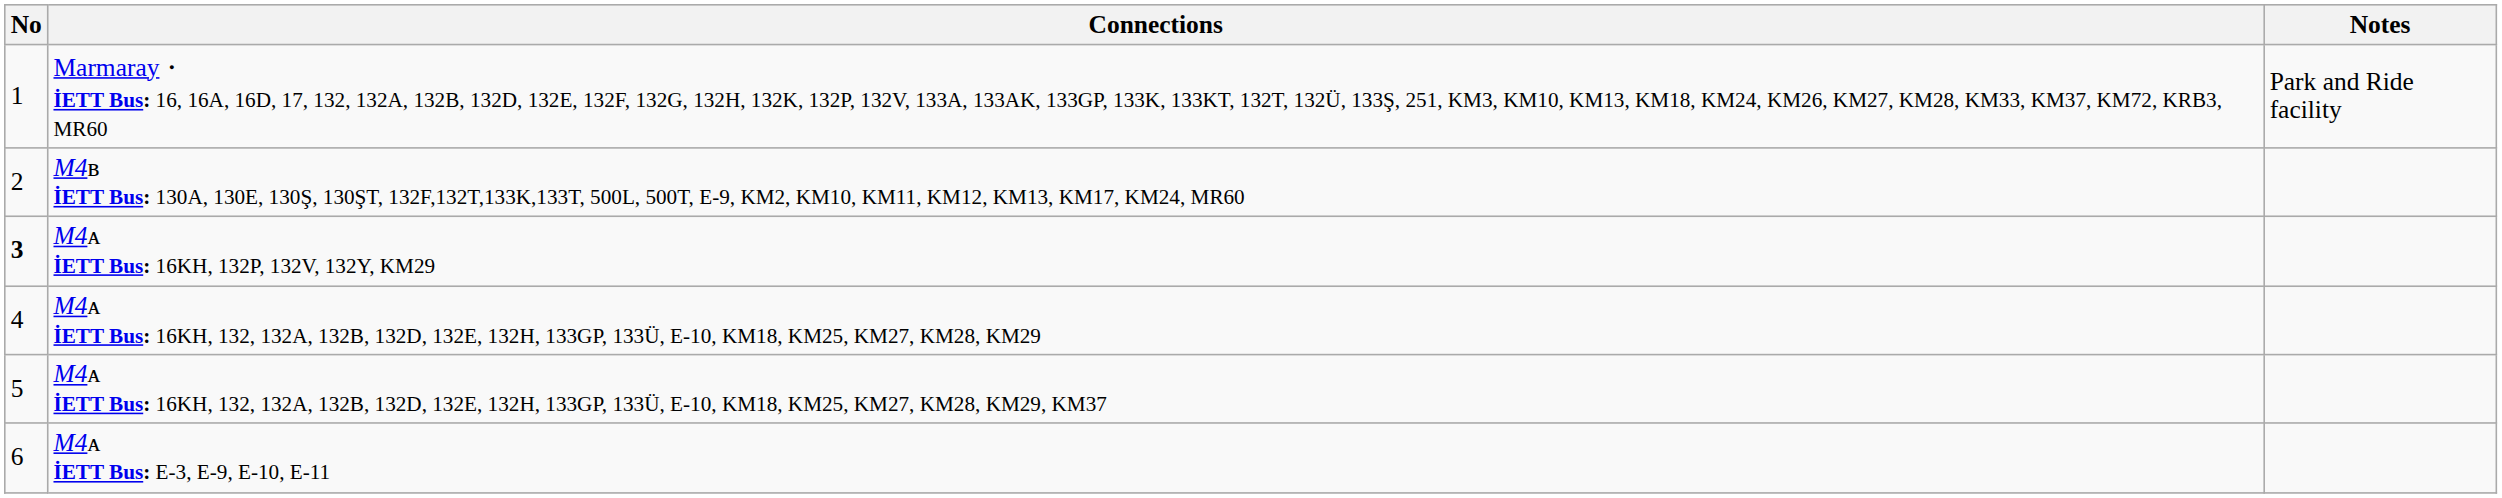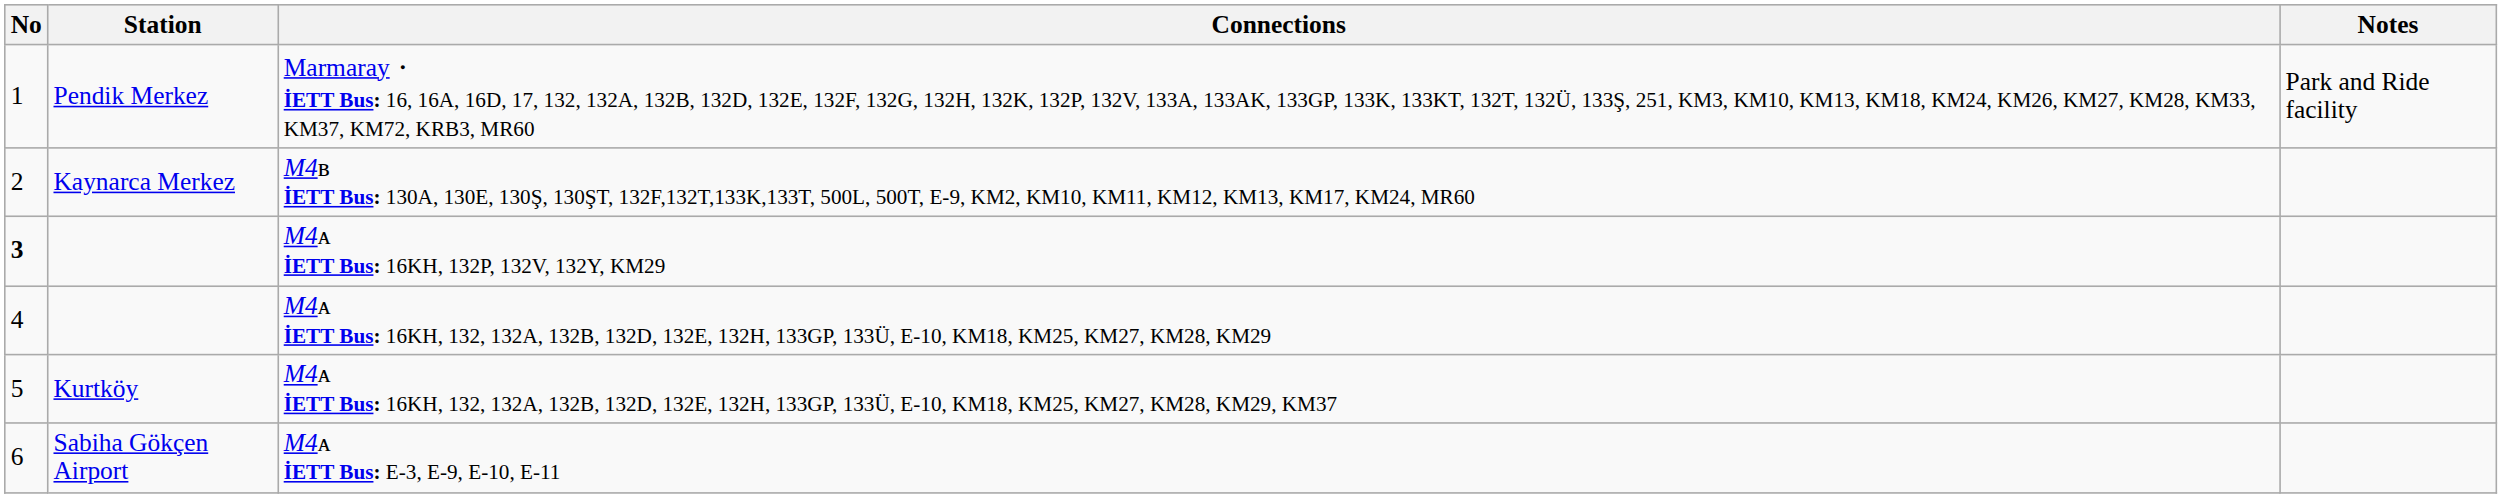+ column: Station | Pendik Merkez | Kaynarca Merkez | Kurtköy | Sabiha Gökçen Airport
